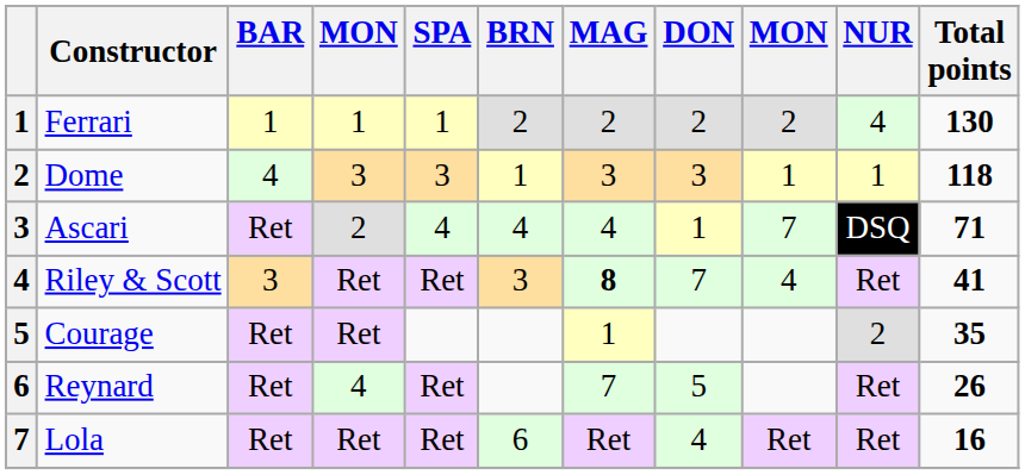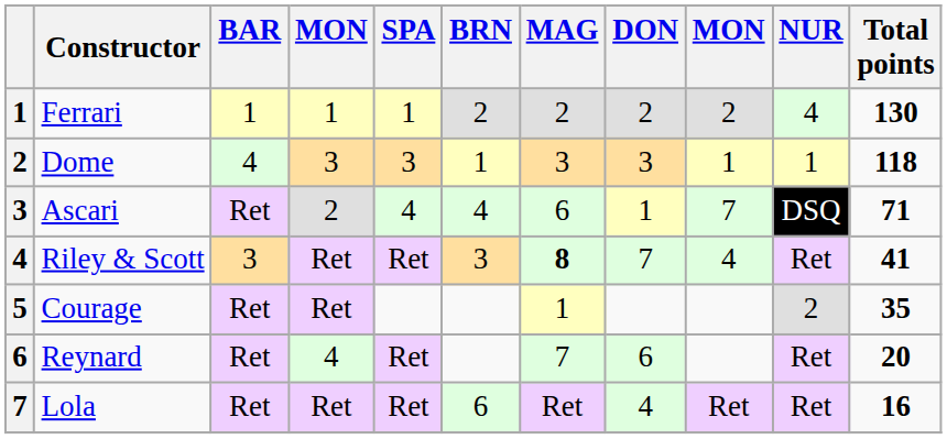Ascari | MAG: 4 -> 6
Reynard | DON: 5 -> 6
Reynard | Total points: 26 -> 20
